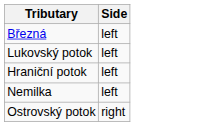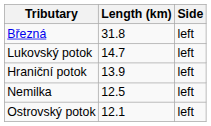+ column: Length (km) | 31.8 | 14.7 | 13.9 | 12.5 | 12.1
Ostrovský potok | Side: right -> left
